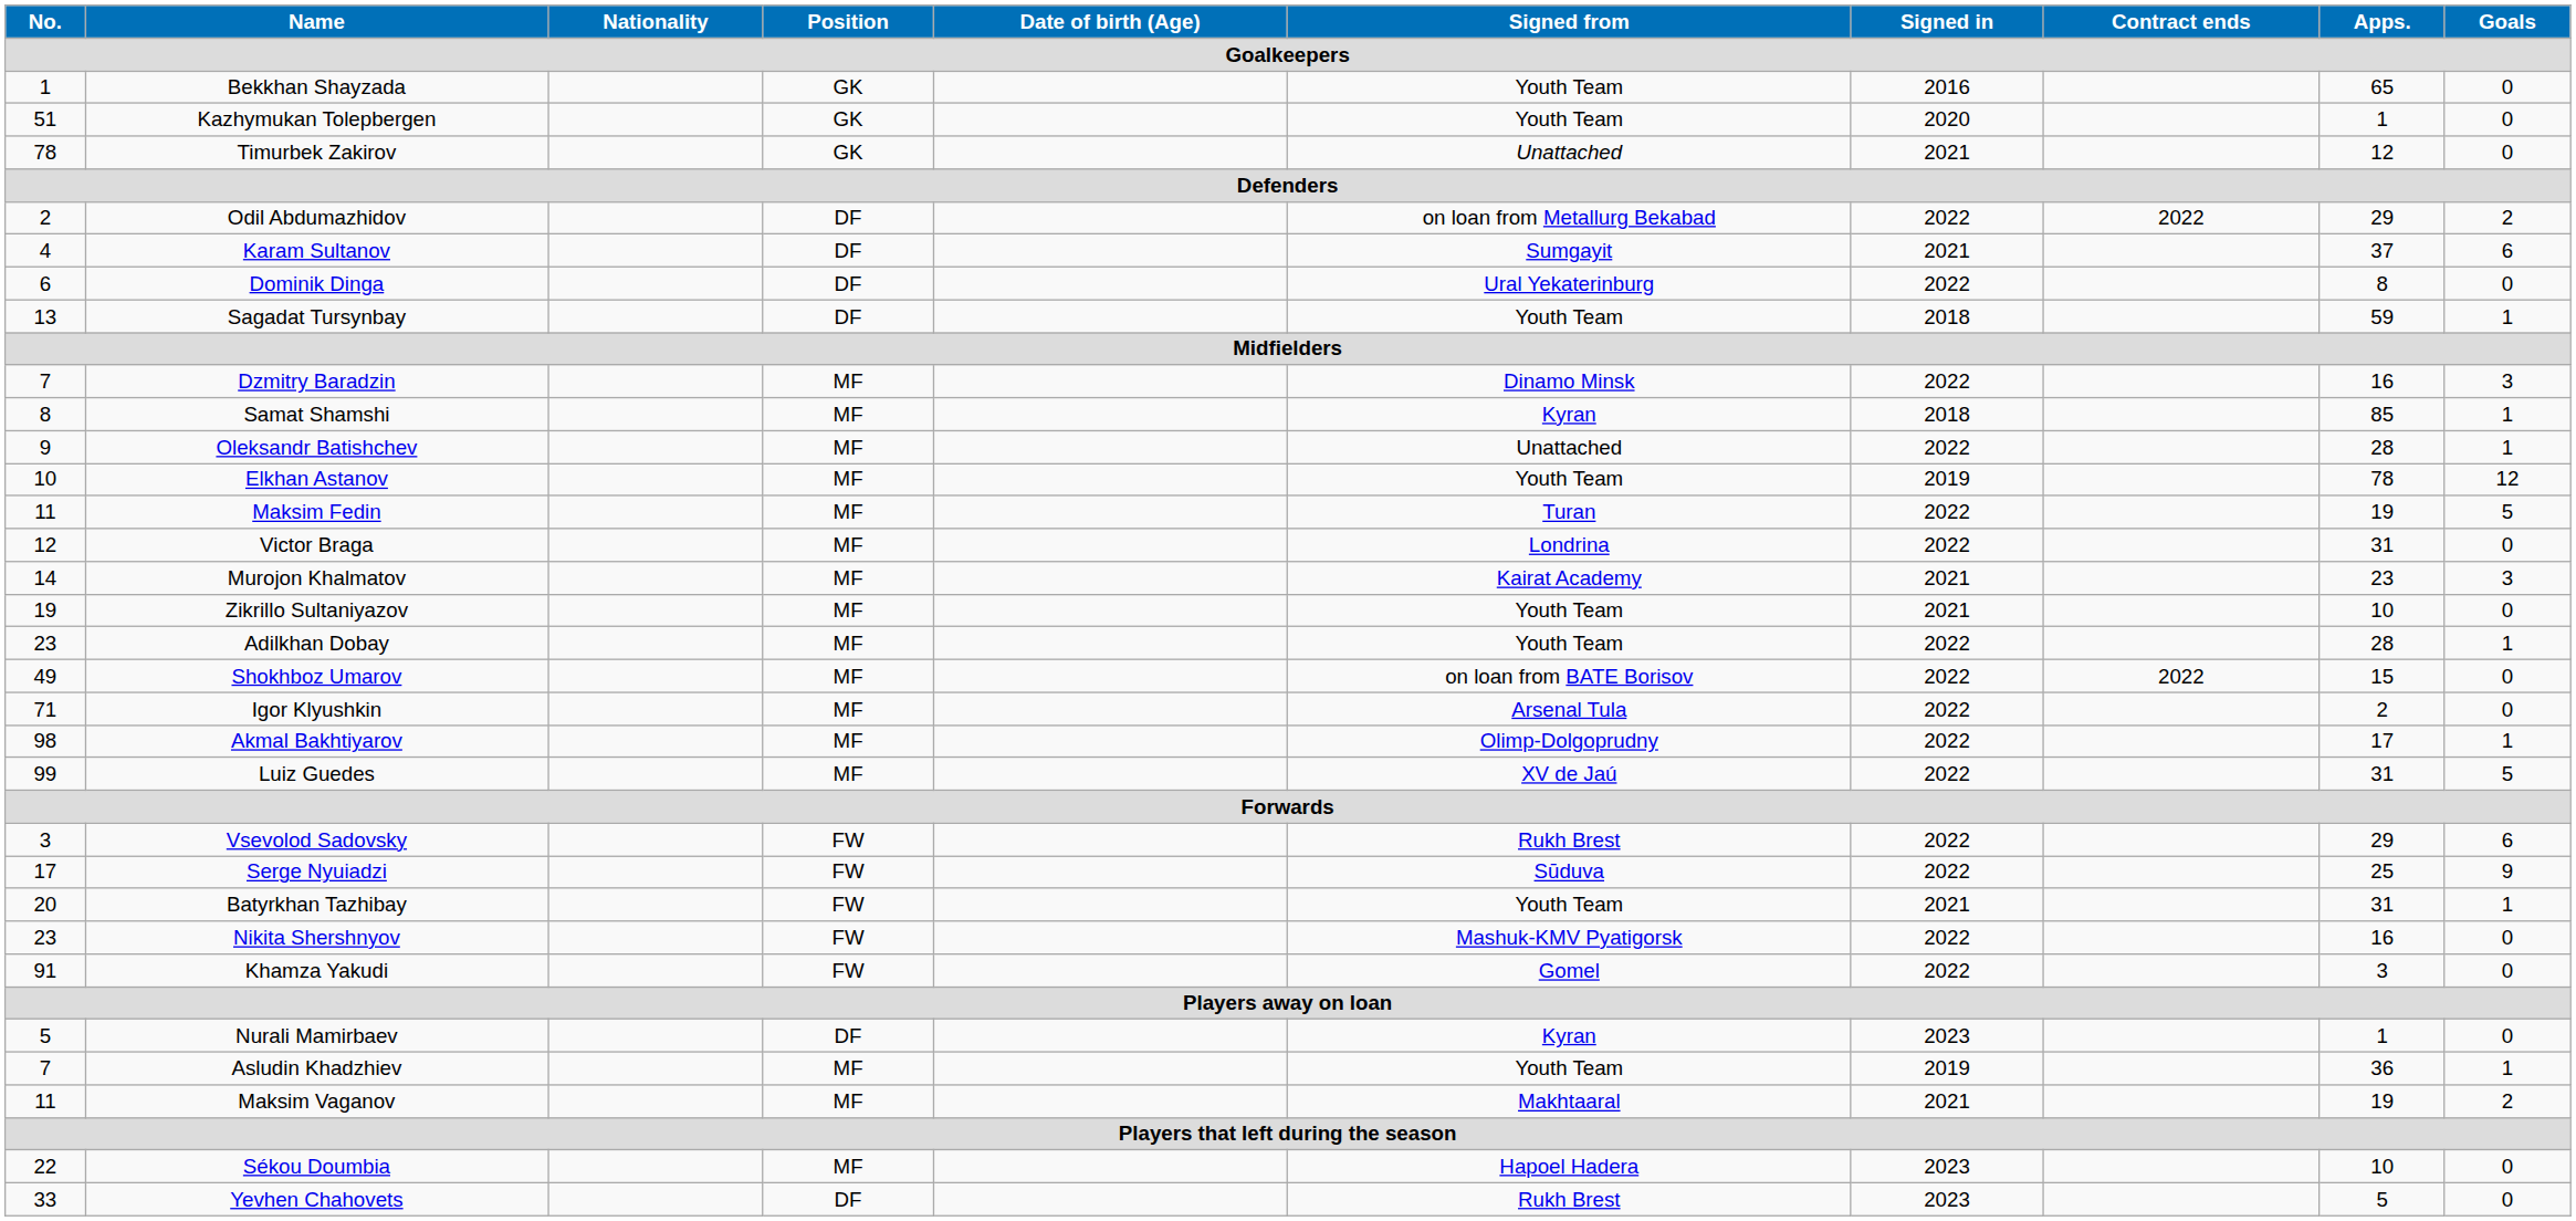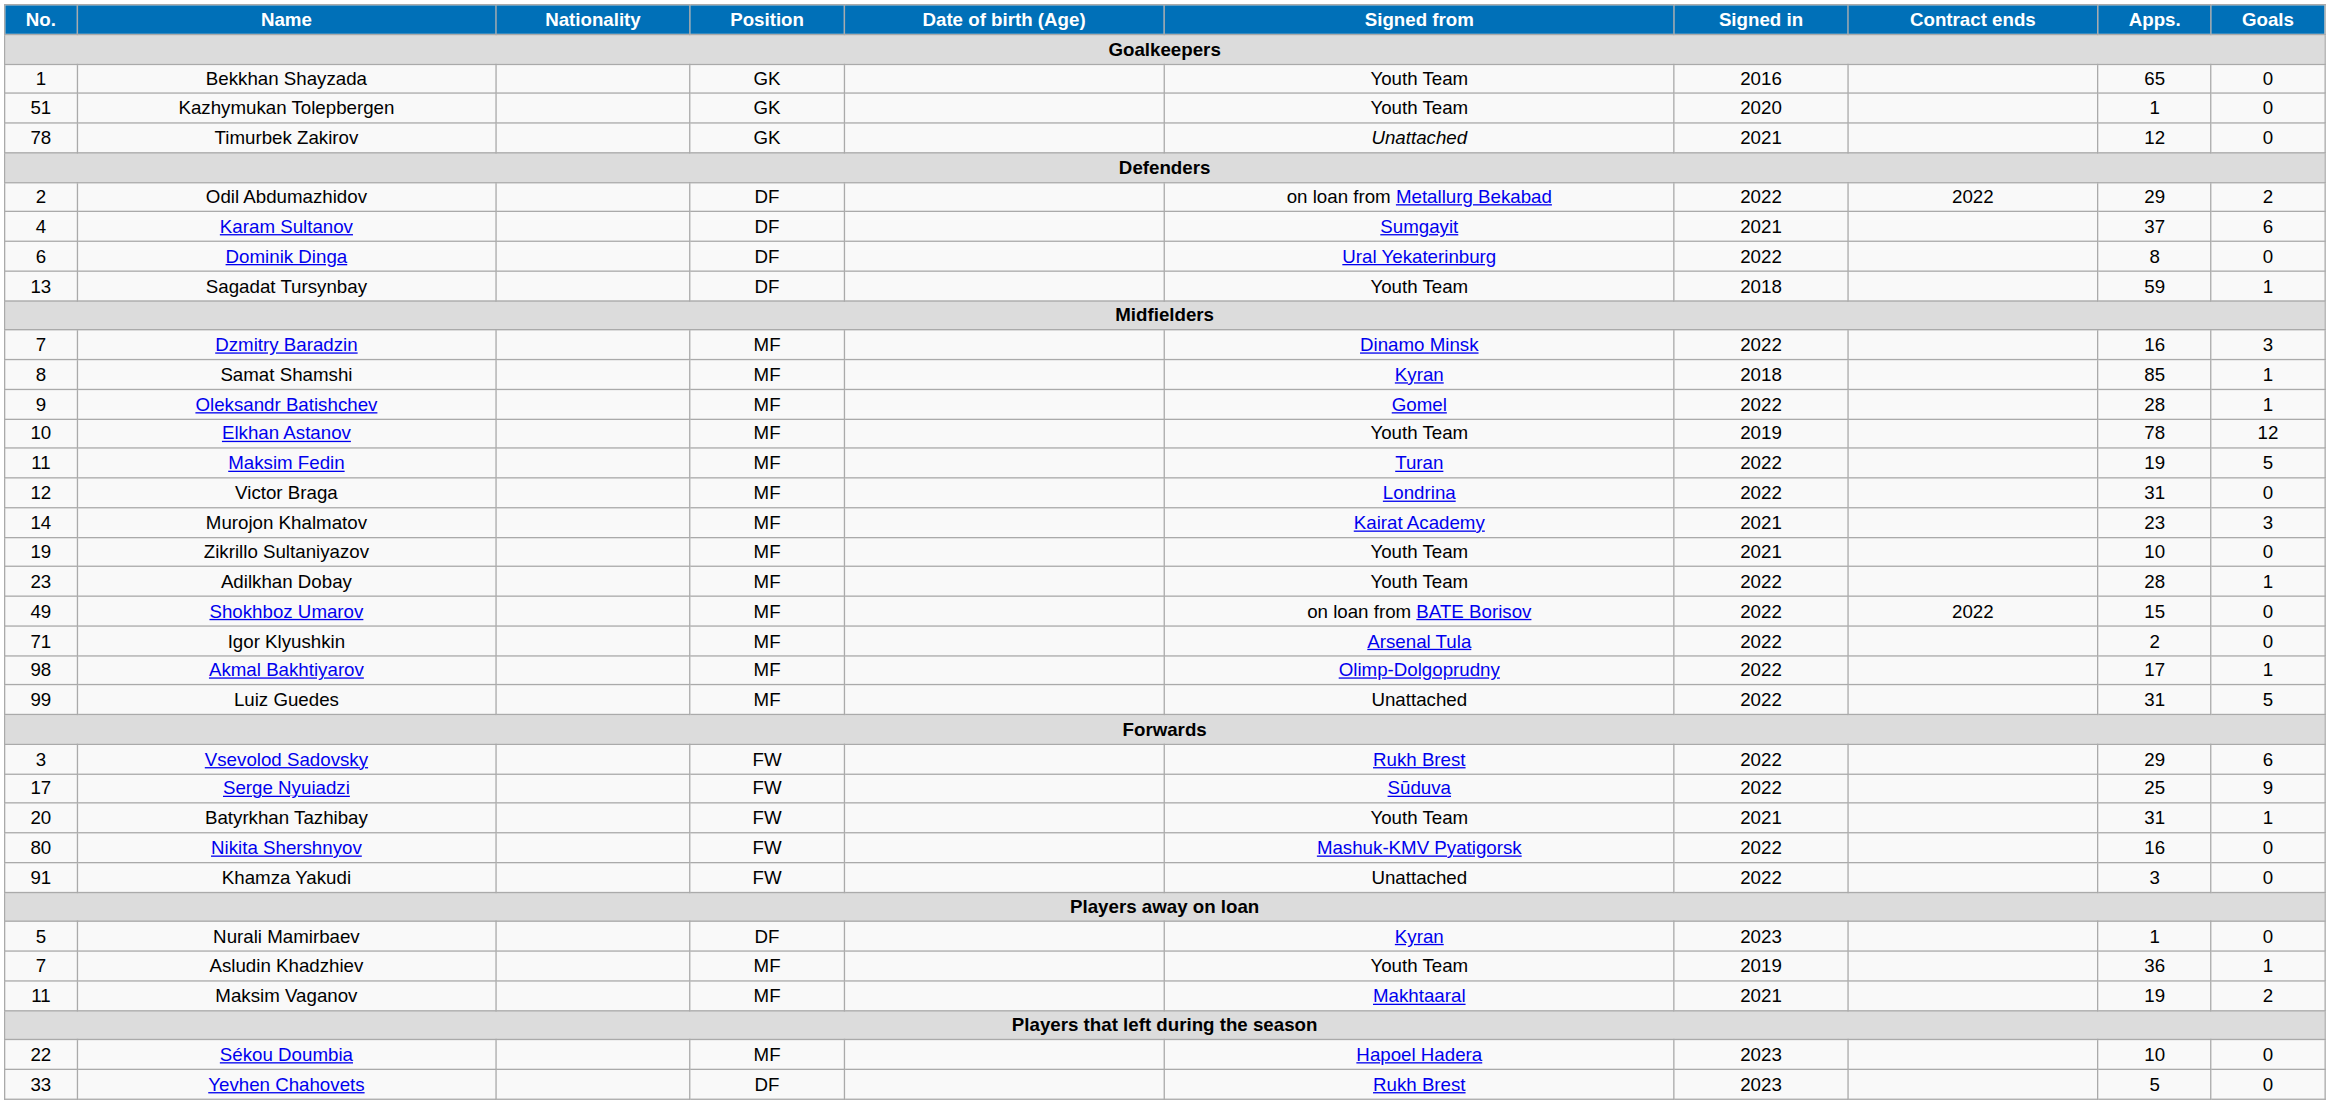Oleksandr Batishchev | Signed from: Unattached -> Gomel
Luiz Guedes | Signed from: XV de Jaú -> Unattached
Nikita Shershnyov | No.: 23 -> 80
Khamza Yakudi | Signed from: Gomel -> Unattached
